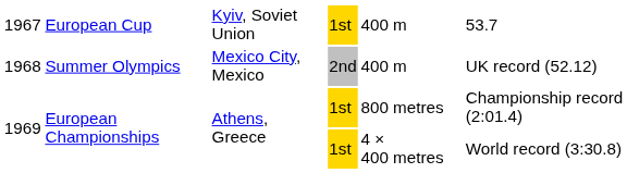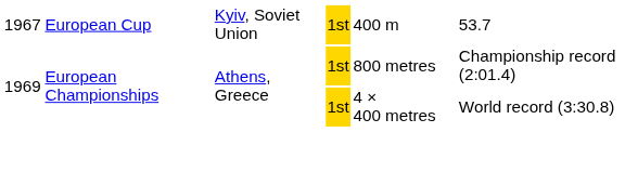- row: 1968 | Summer Olympics | Mexico City, Mexico | 2nd | 400 m | UK record (52.12)
